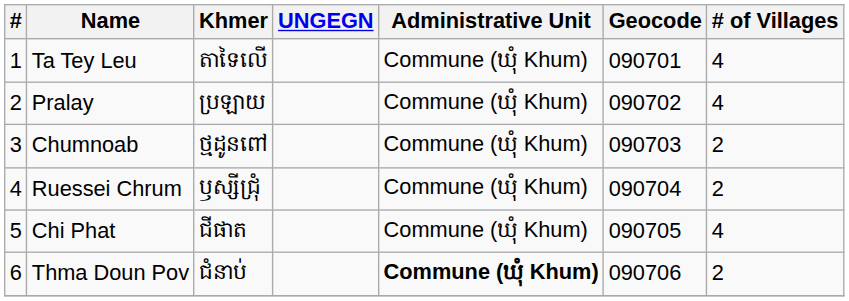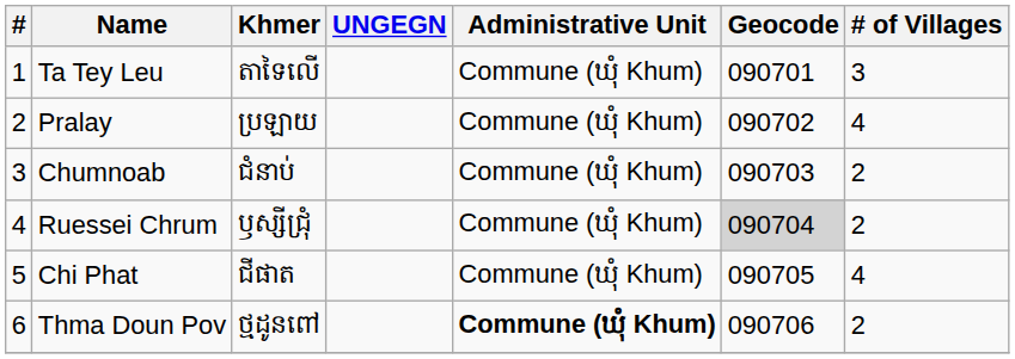Ta Tey Leu | # of Villages: 4 -> 3
Chumnoab | Khmer: ថ្មដូនពៅ -> ជំនាប់
Ruessei Chrum | Geocode: no background -> lightgrey background
Thma Doun Pov | Khmer: ជំនាប់ -> ថ្មដូនពៅ
